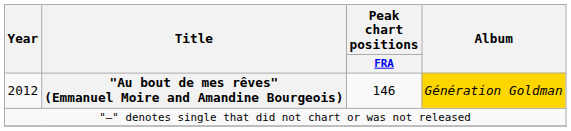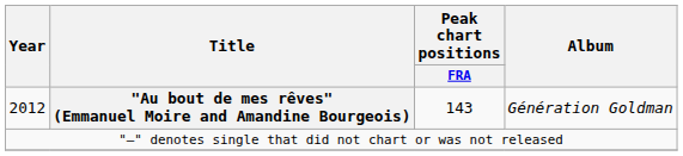2012 | Peak chart positions / FRA: 146 -> 143
2012 | Album: gold background -> no background
